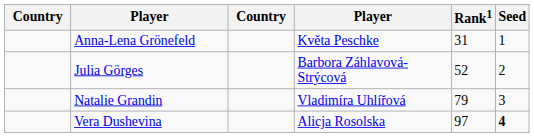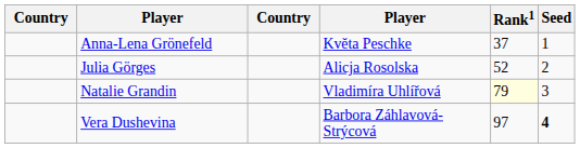Anna-Lena Grönefeld | Rank1: 31 -> 37
Julia Görges | column 4: Barbora Záhlavová-Strýcová -> Alicja Rosolska
Natalie Grandin | Rank1: no background -> lightyellow background
Vera Dushevina | column 4: Alicja Rosolska -> Barbora Záhlavová-Strýcová
